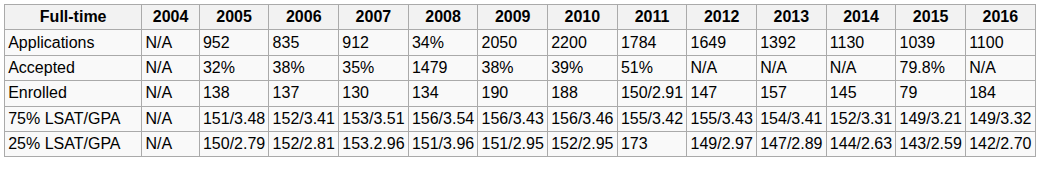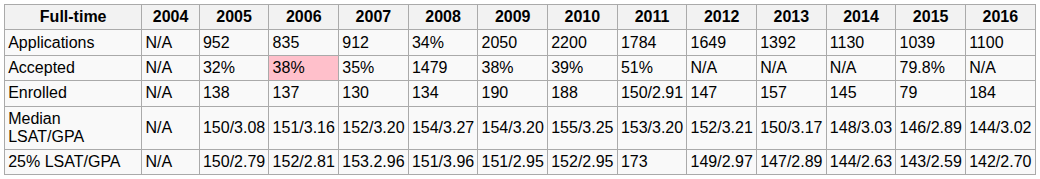Accepted | 2006: no background -> pink background
- row: 75% LSAT/GPA | N/A | 151/3.48 | 152/3.41 | 153/3.51 | 156/3.54 | 156/3.43 | 156/3.46 | 155/3.42 | 155/3.43 | 154/3.41 | 152/3.31 | 149/3.21 | 149/3.32
+ row: Median LSAT/GPA | N/A | 150/3.08 | 151/3.16 | 152/3.20 | 154/3.27 | 154/3.20 | 155/3.25 | 153/3.20 | 152/3.21 | 150/3.17 | 148/3.03 | 146/2.89 | 144/3.02
